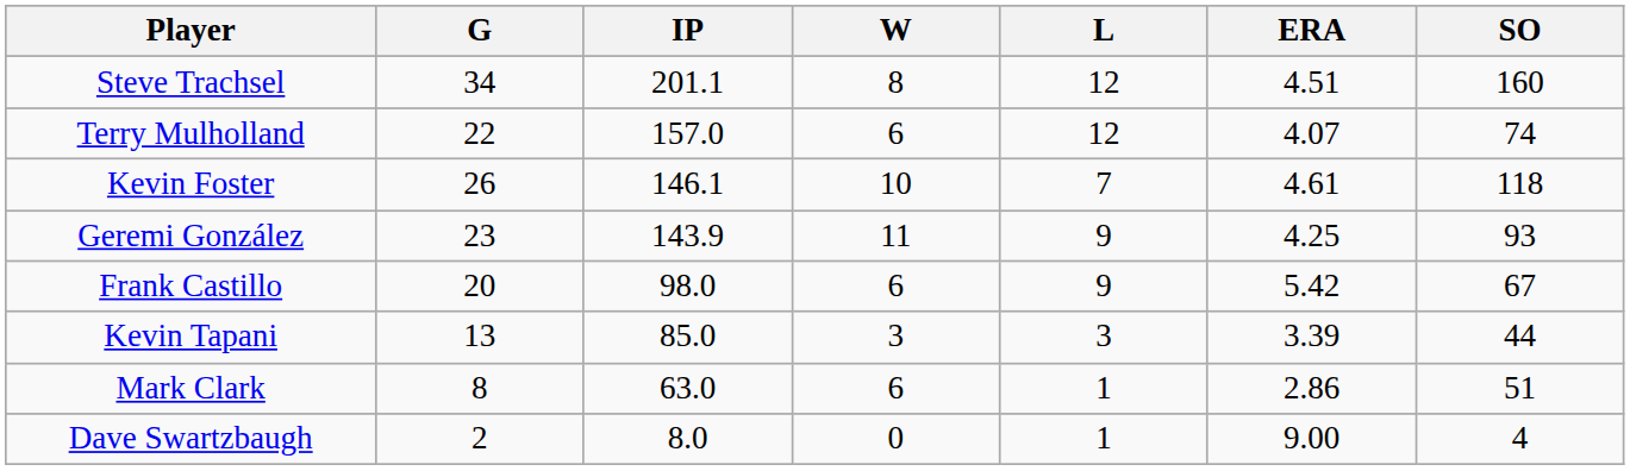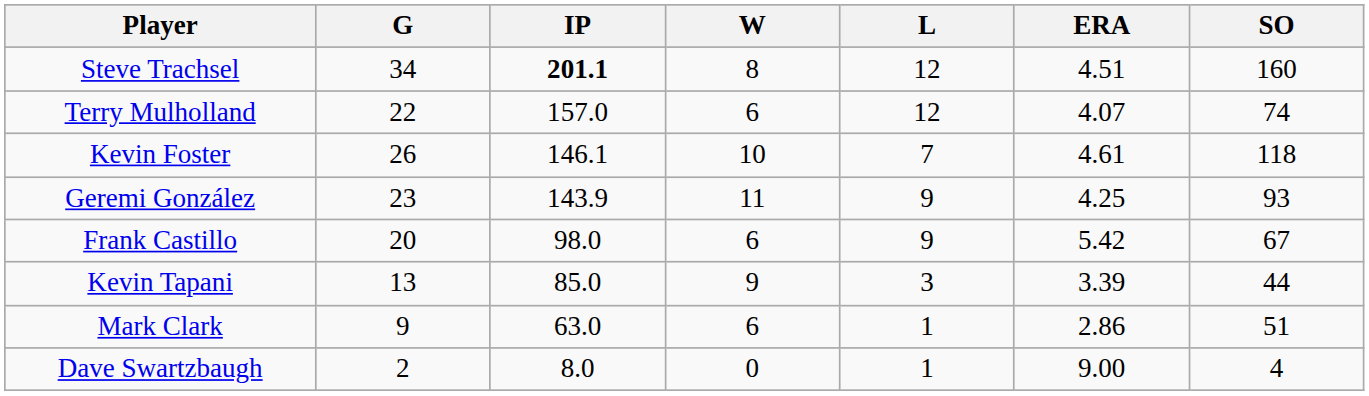Steve Trachsel | IP: normal -> bold
Kevin Tapani | W: 3 -> 9
Mark Clark | G: 8 -> 9
